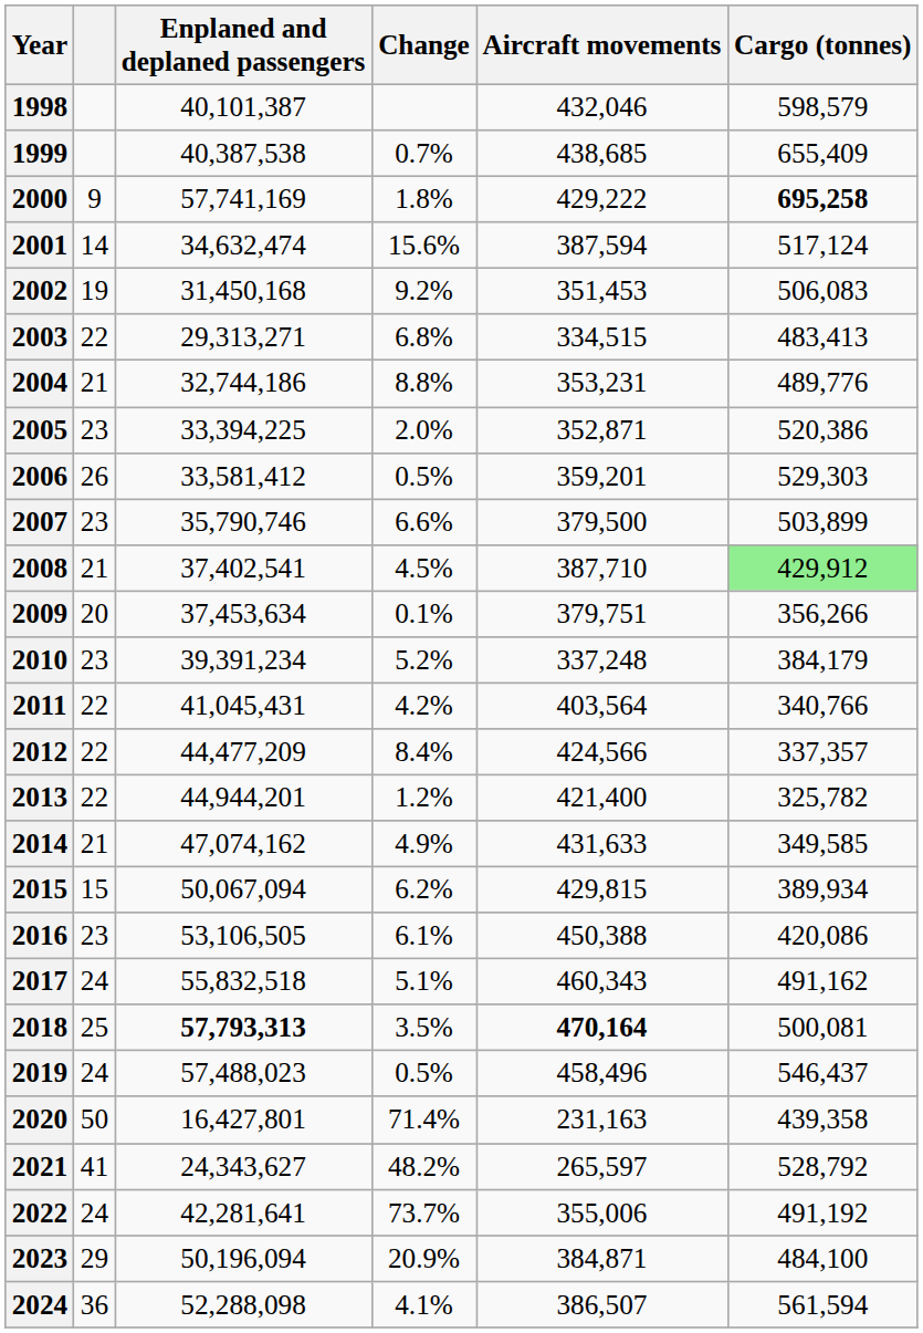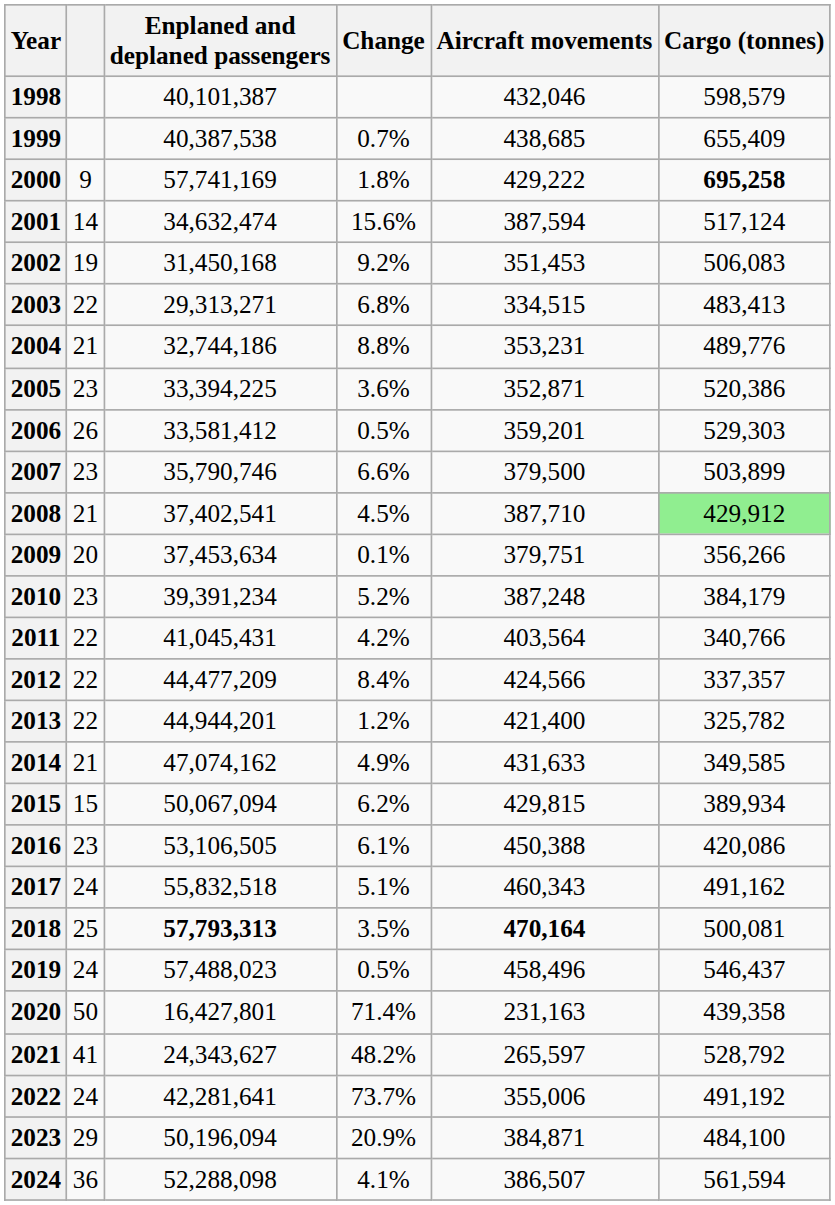2005 | Change: 2.0% -> 3.6%
2010 | Aircraft movements: 337,248 -> 387,248
